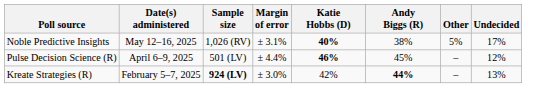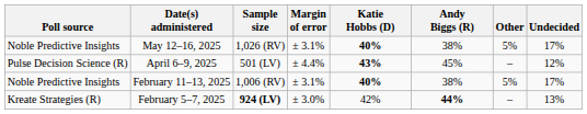April 6–9, 2025 | Katie Hobbs (D): 46% -> 43%
+ row: Noble Predictive Insights | February 11–13, 2025 | 1,006 (RV) | ± 3.1% | 40% | 38% | 5% | 17%
